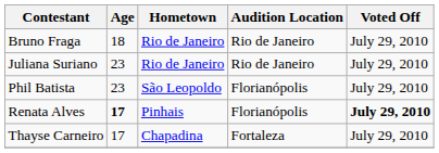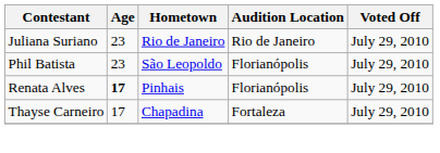- row: Bruno Fraga | 18 | Rio de Janeiro | Rio de Janeiro | July 29, 2010
Renata Alves | Voted Off: bold -> normal
